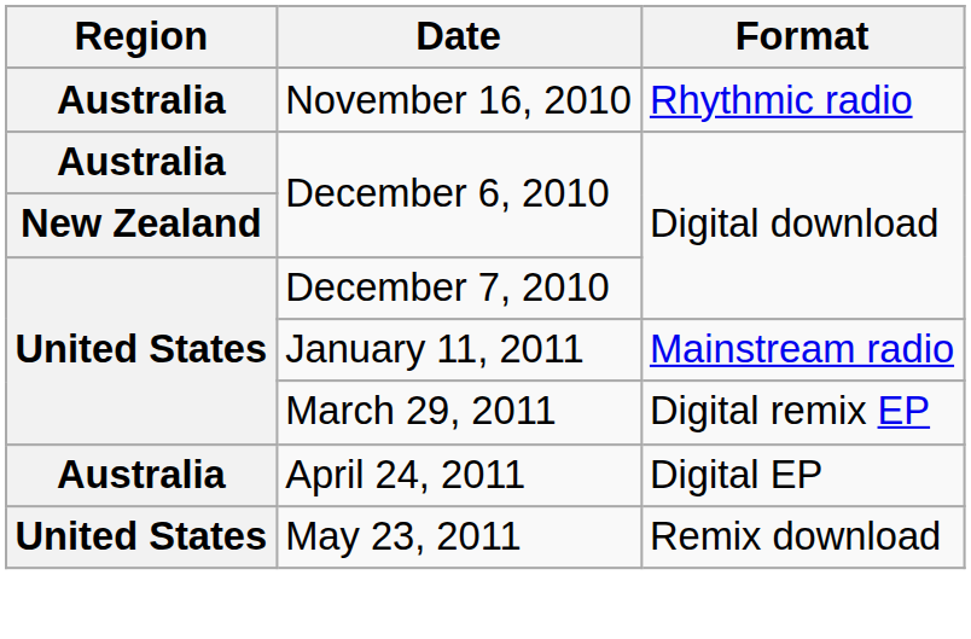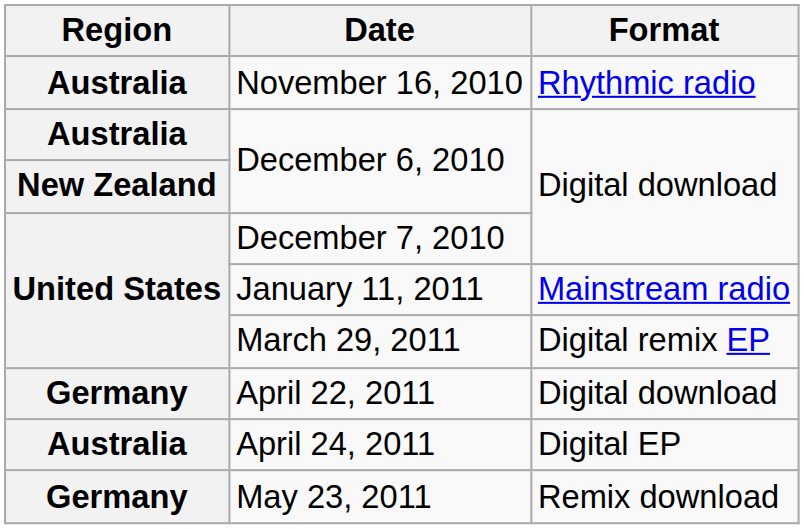+ row: Germany | April 22, 2011 | Digital download
May 23, 2011 | Region: United States -> Germany
